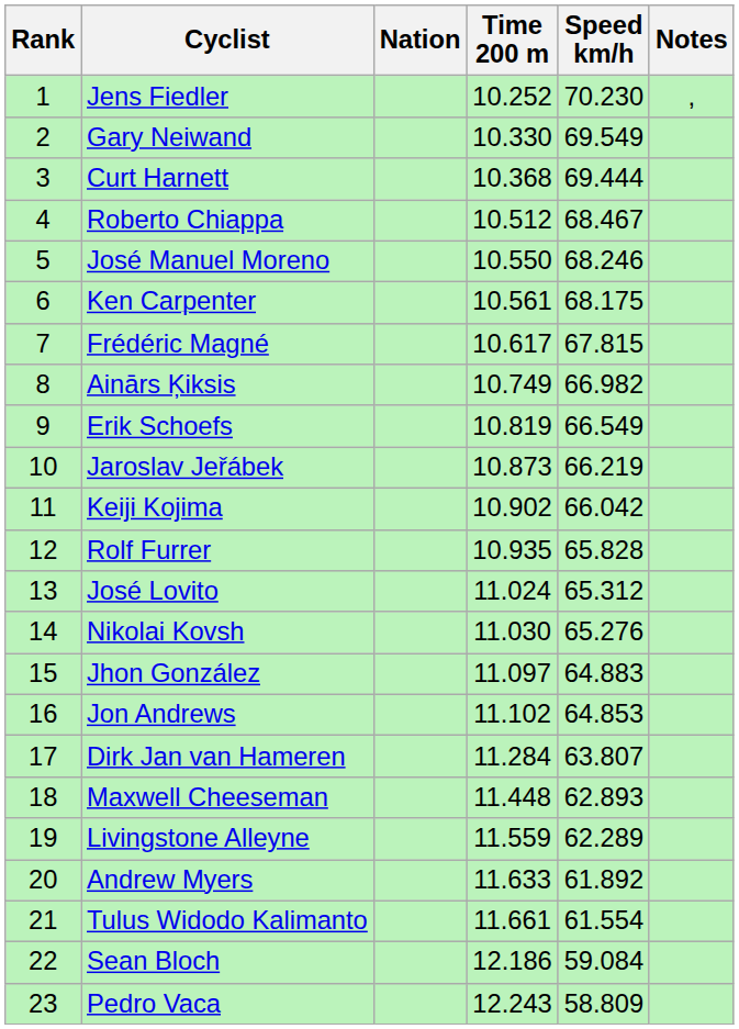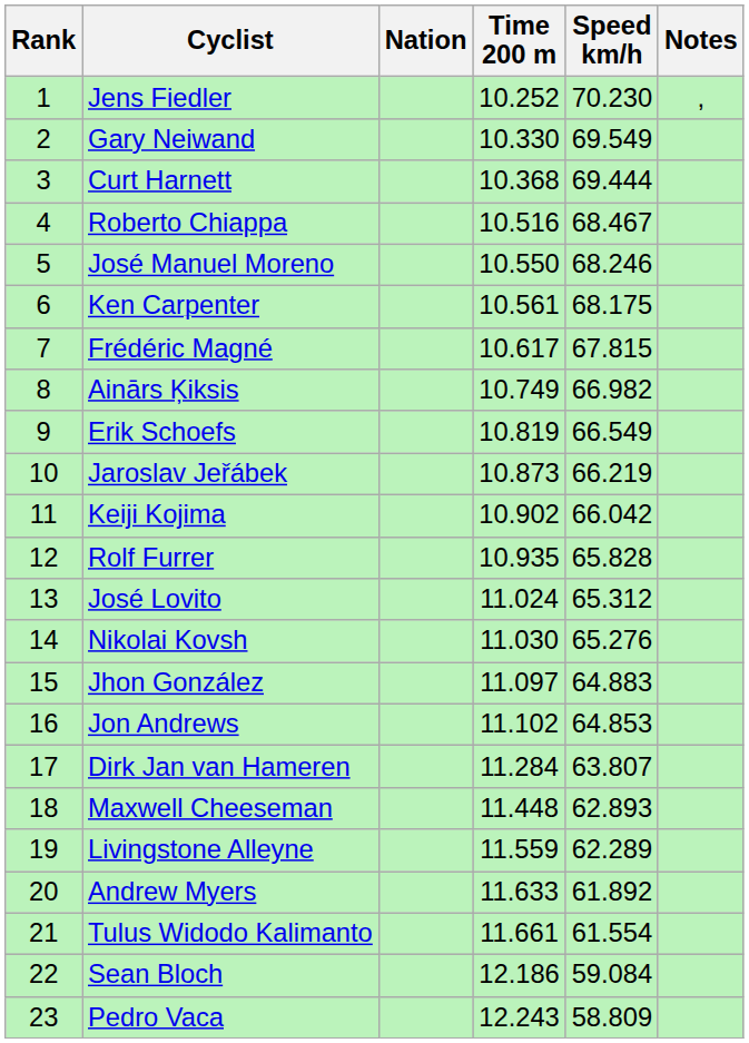Roberto Chiappa | Time 200 m: 10.512 -> 10.516
